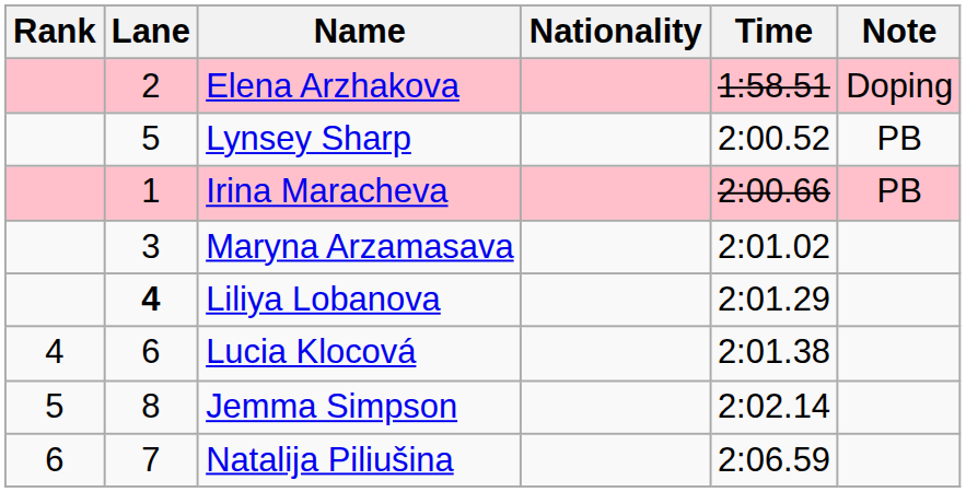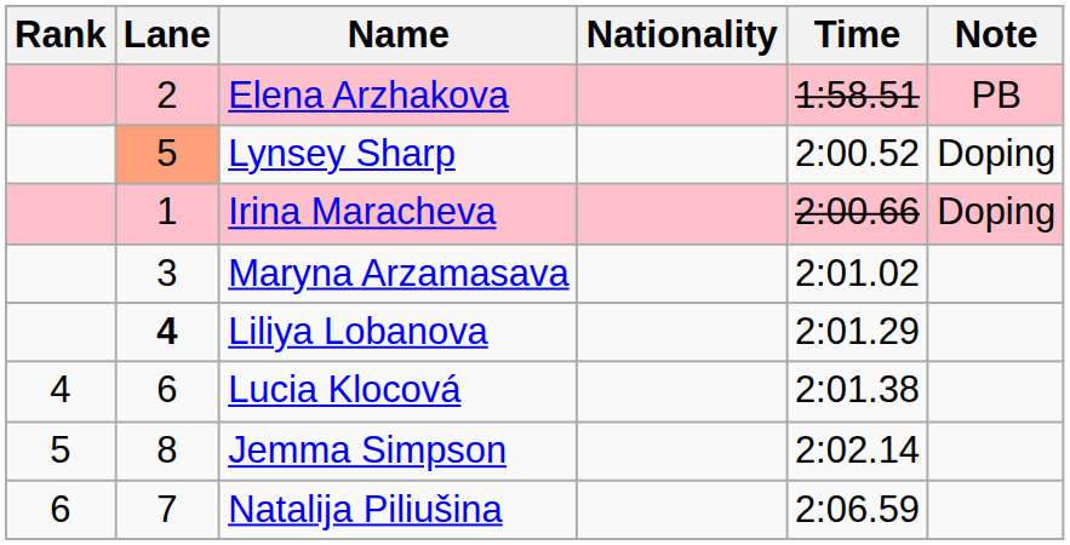Elena Arzhakova | Note: Doping -> PB
Lynsey Sharp | Lane: no background -> lightsalmon background
Lynsey Sharp | Note: PB -> Doping
Irina Maracheva | Note: PB -> Doping
